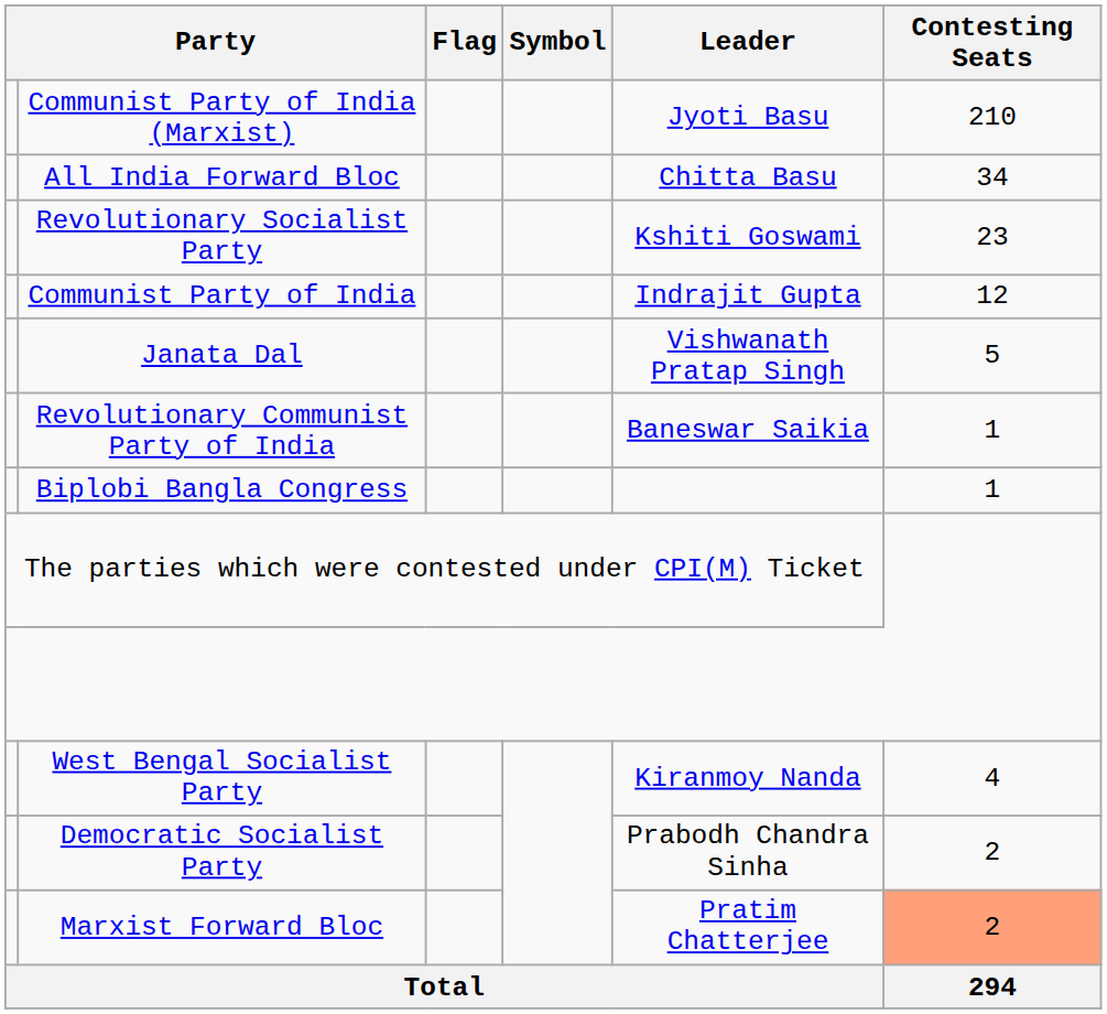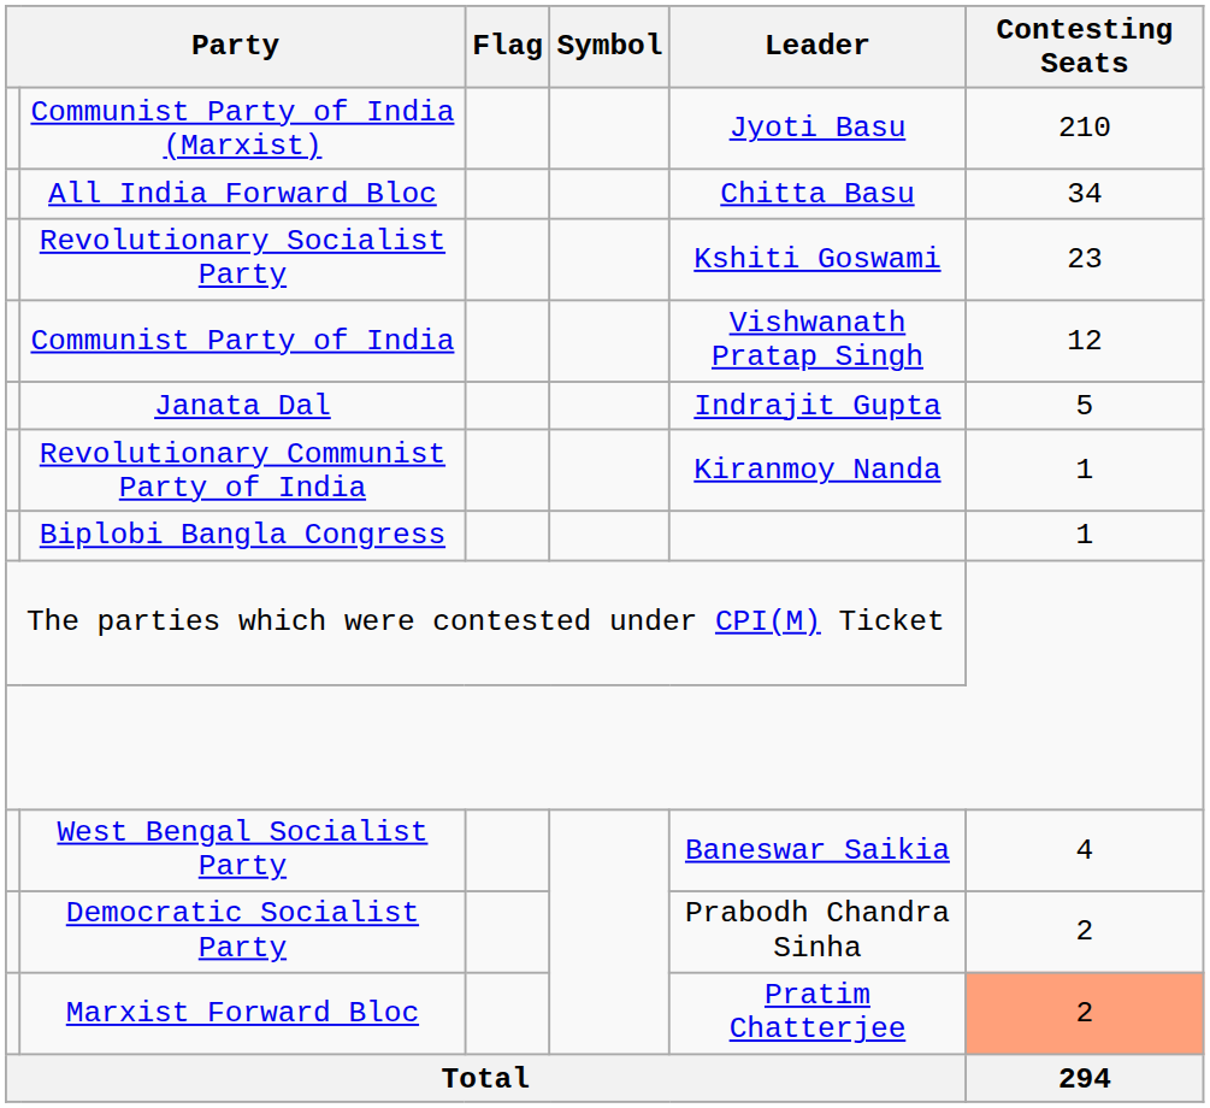Communist Party of India | Leader: Indrajit Gupta -> Vishwanath Pratap Singh
Janata Dal | Leader: Vishwanath Pratap Singh -> Indrajit Gupta
Revolutionary Communist Party of India | Leader: Baneswar Saikia -> Kiranmoy Nanda
West Bengal Socialist Party | Leader: Kiranmoy Nanda -> Baneswar Saikia
